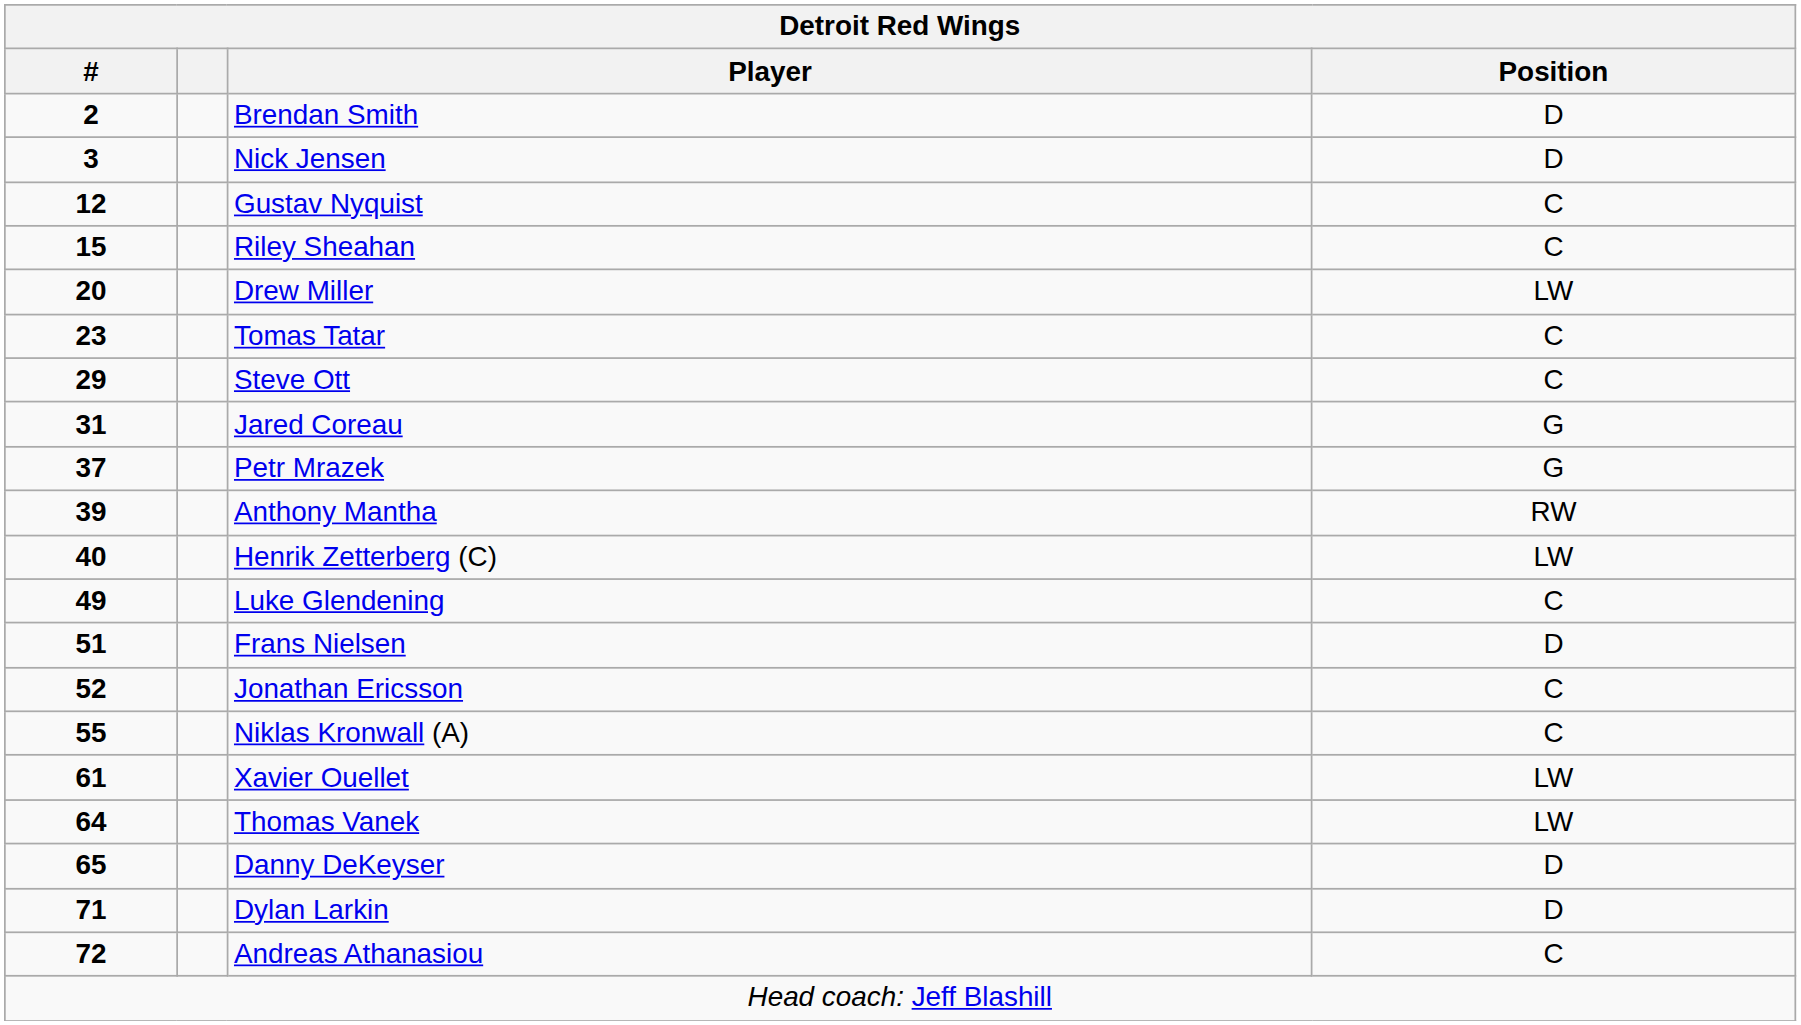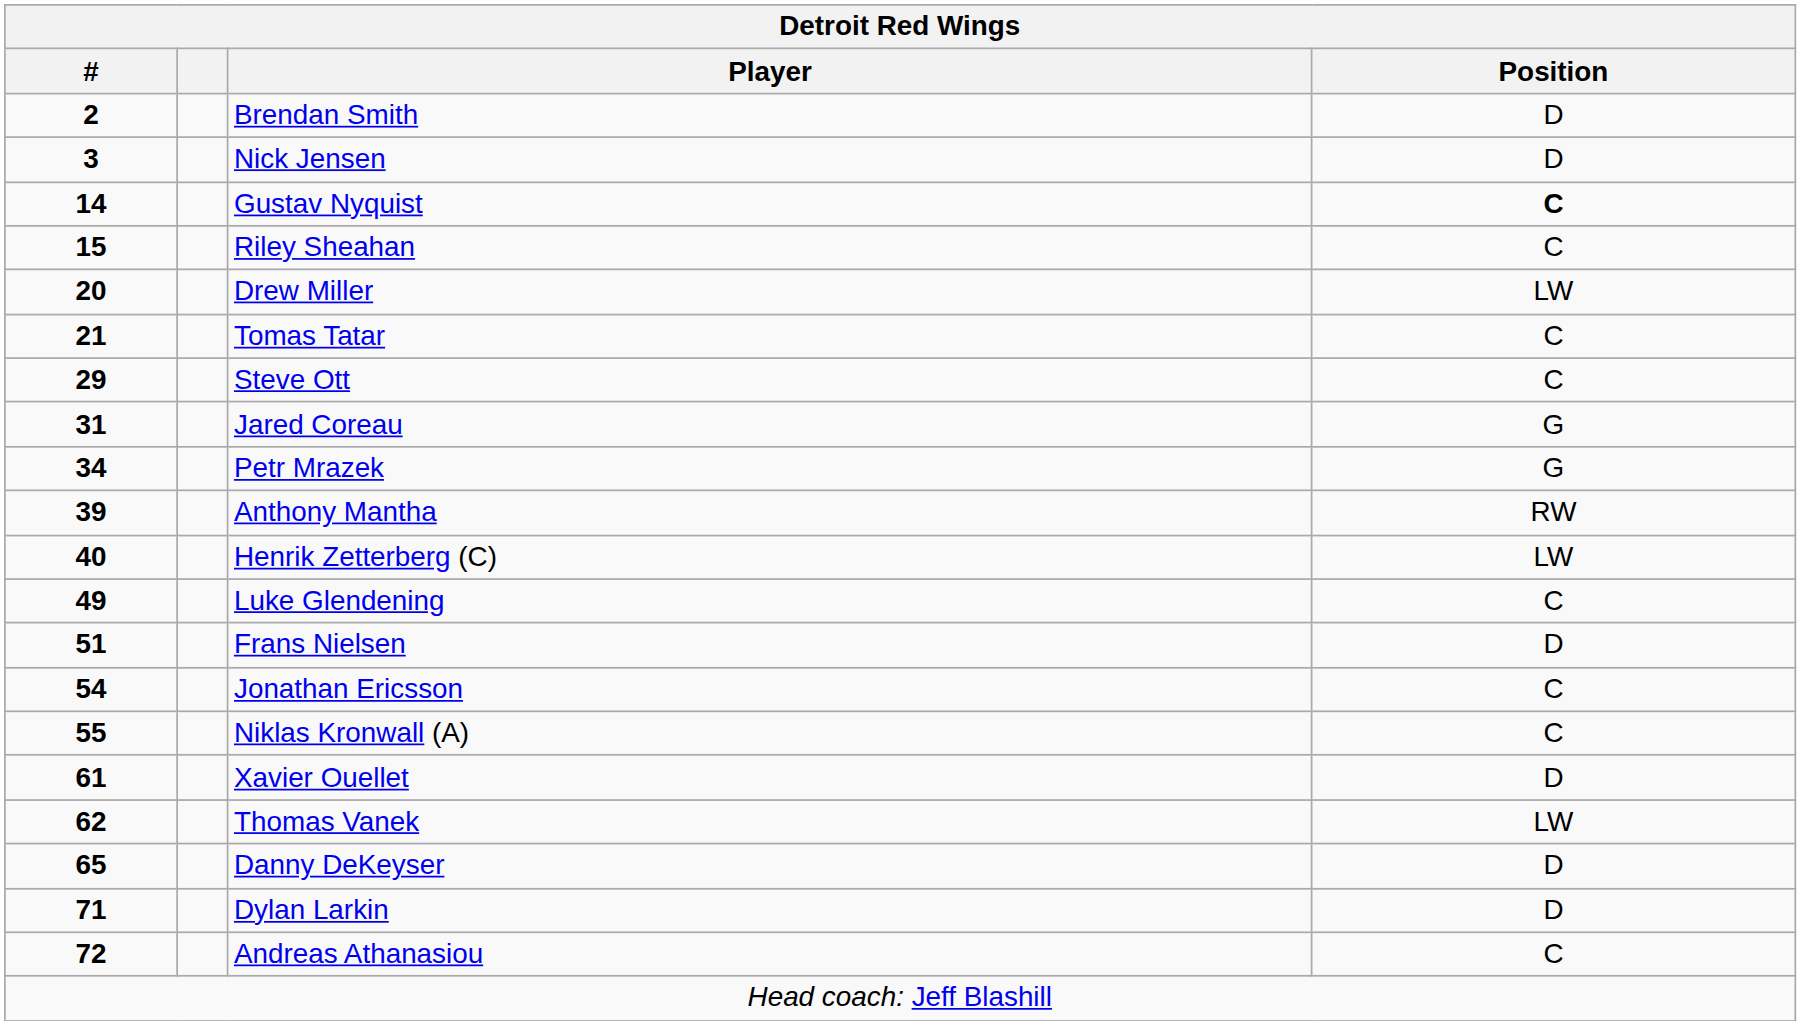Gustav Nyquist | #: 12 -> 14
Gustav Nyquist | Position: normal -> bold
Tomas Tatar | #: 23 -> 21
Petr Mrazek | #: 37 -> 34
Jonathan Ericsson | #: 52 -> 54
Xavier Ouellet | Position: LW -> D
Thomas Vanek | #: 64 -> 62
